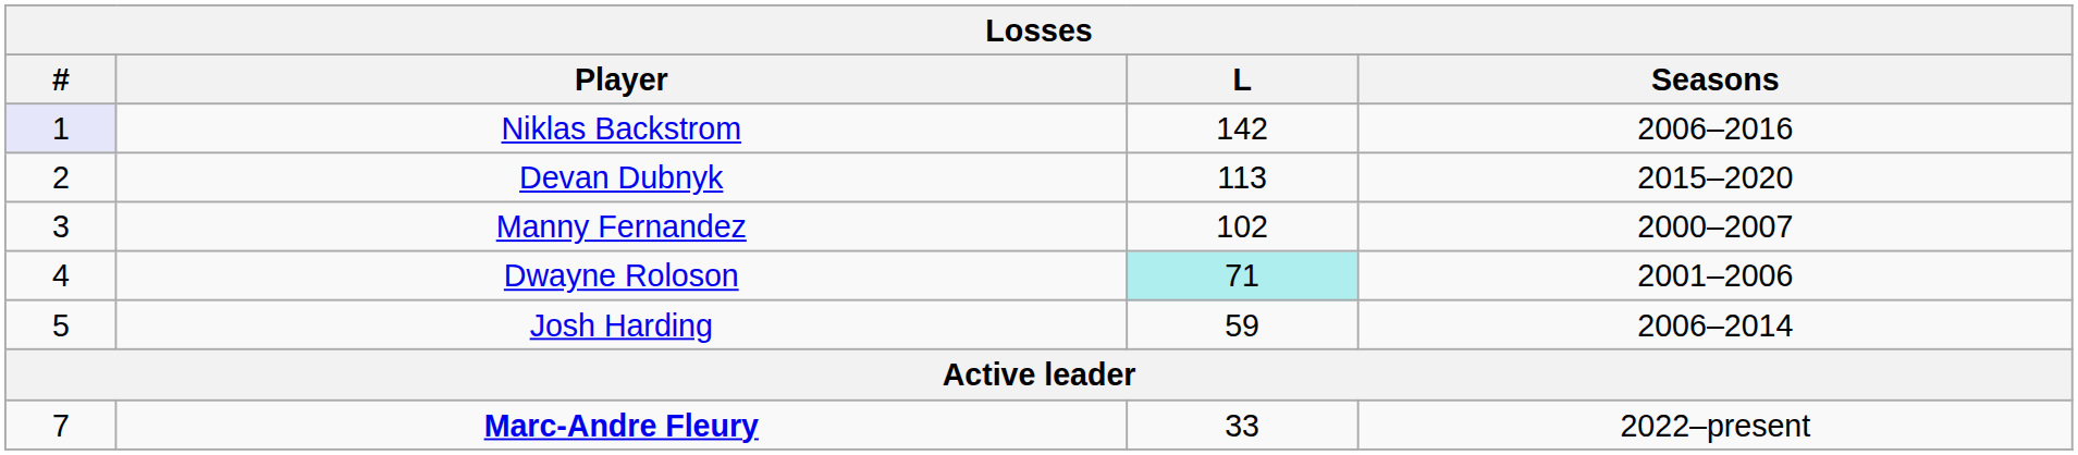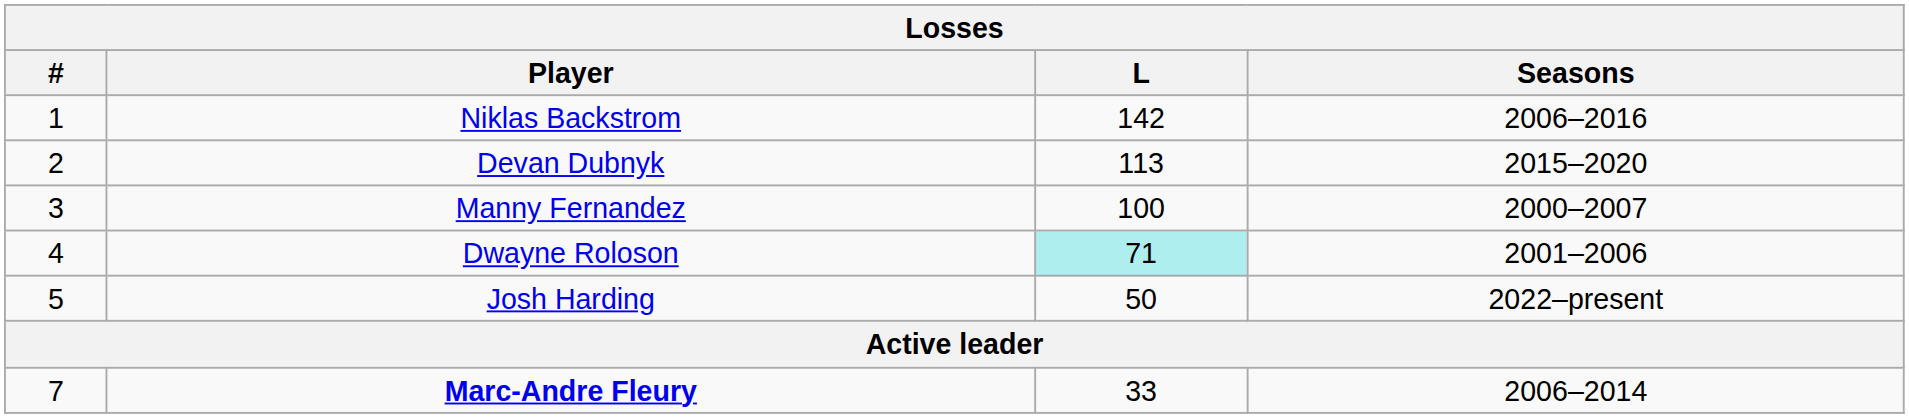Niklas Backstrom | #: lavender background -> no background
Manny Fernandez | L: 102 -> 100
Josh Harding | L: 59 -> 50
Josh Harding | Seasons: 2006–2014 -> 2022–present
Marc-Andre Fleury | Seasons: 2022–present -> 2006–2014
